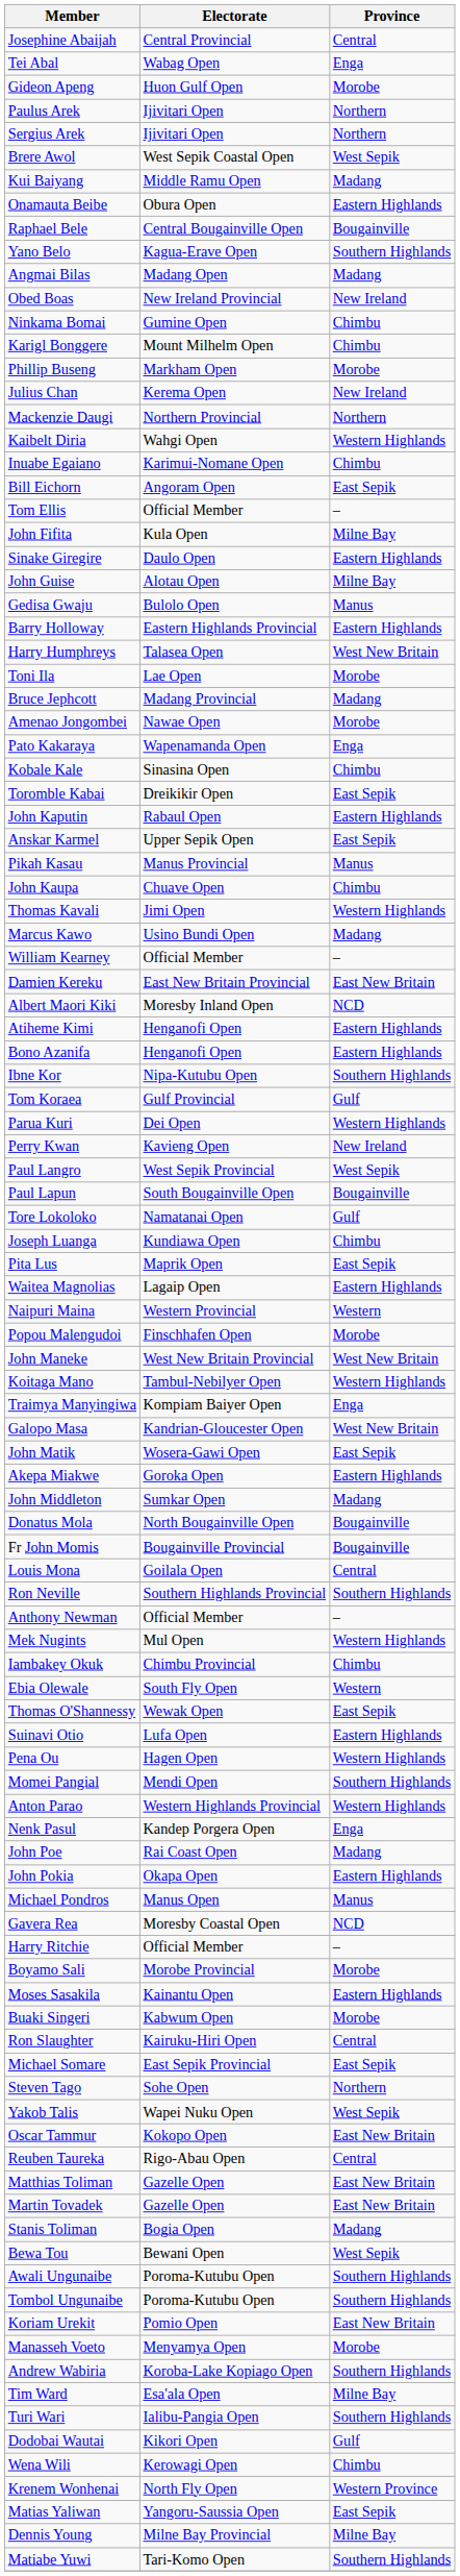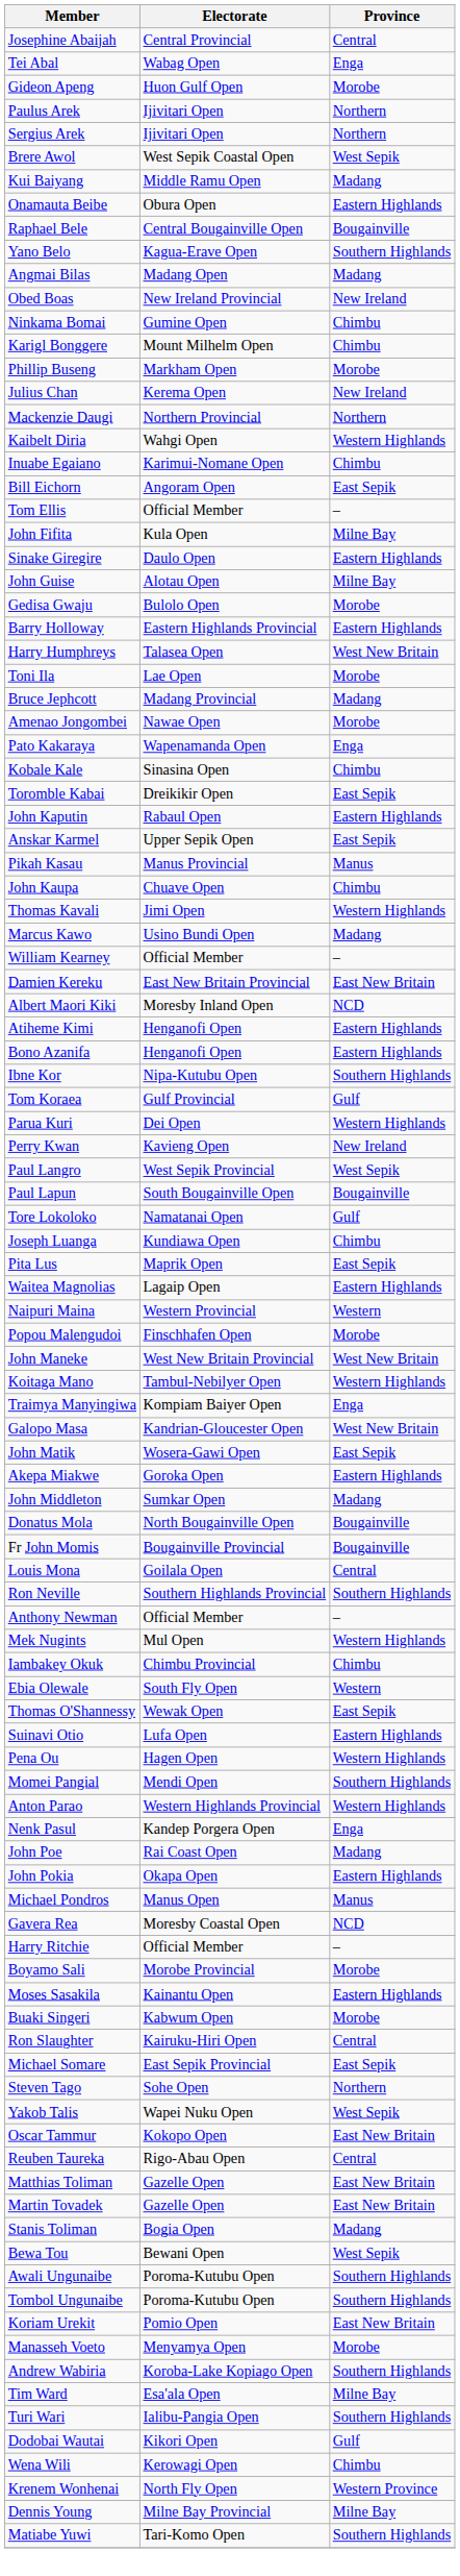Gedisa Gwaju | Province: Manus -> Morobe
- row: Matias Yaliwan | Yangoru-Saussia Open | East Sepik
